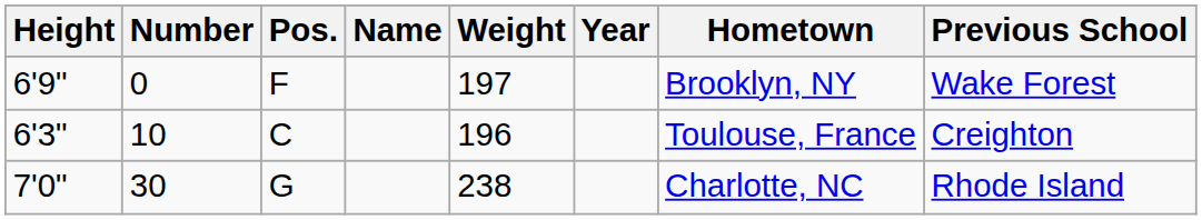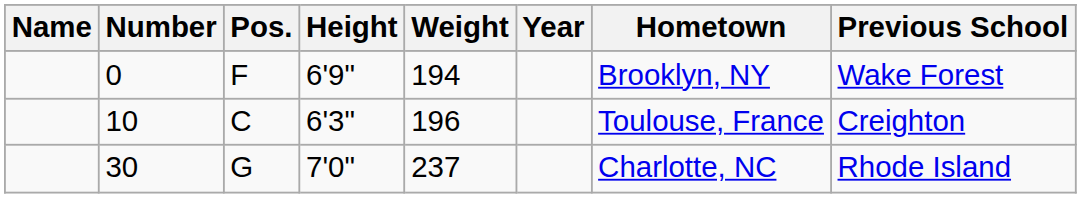columns swapped: Name <-> Height
0 | Weight: 197 -> 194
30 | Weight: 238 -> 237
